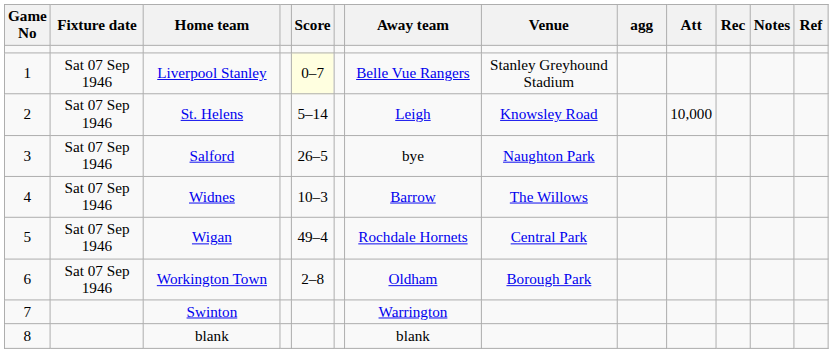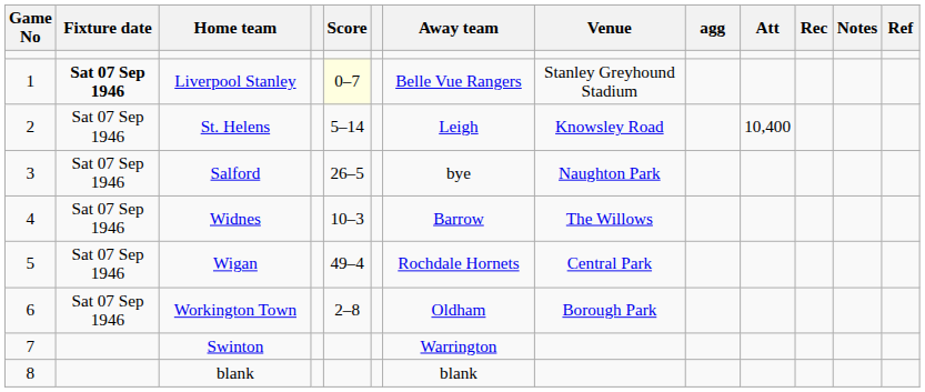Liverpool Stanley | Fixture date: normal -> bold
St. Helens | Att: 10,000 -> 10,400
